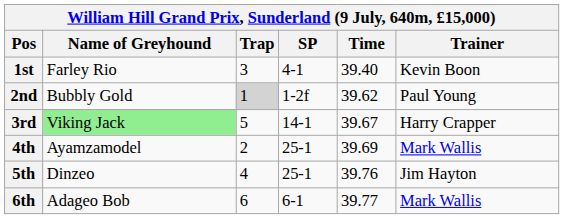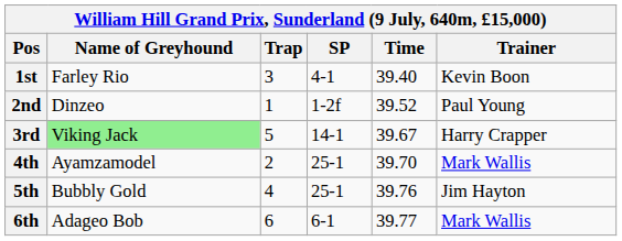2nd | Name of Greyhound: Bubbly Gold -> Dinzeo
2nd | Trap: lightgrey background -> no background
2nd | Time: 39.62 -> 39.52
4th | Time: 39.69 -> 39.70
5th | Name of Greyhound: Dinzeo -> Bubbly Gold
